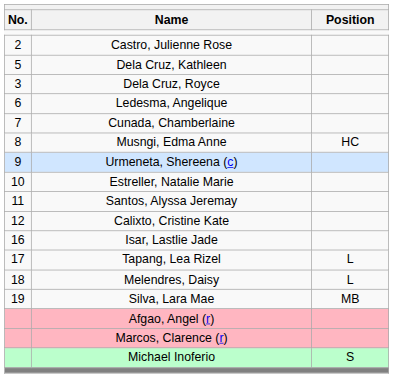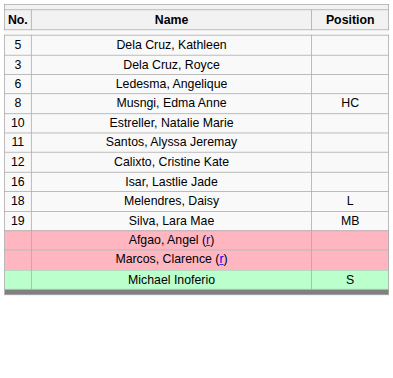- row: 2 | Castro, Julienne Rose
- row: 7 | Cunada, Chamberlaine
- row: 9 | Urmeneta, Shereena (c)
- row: 17 | Tapang, Lea Rizel | L
